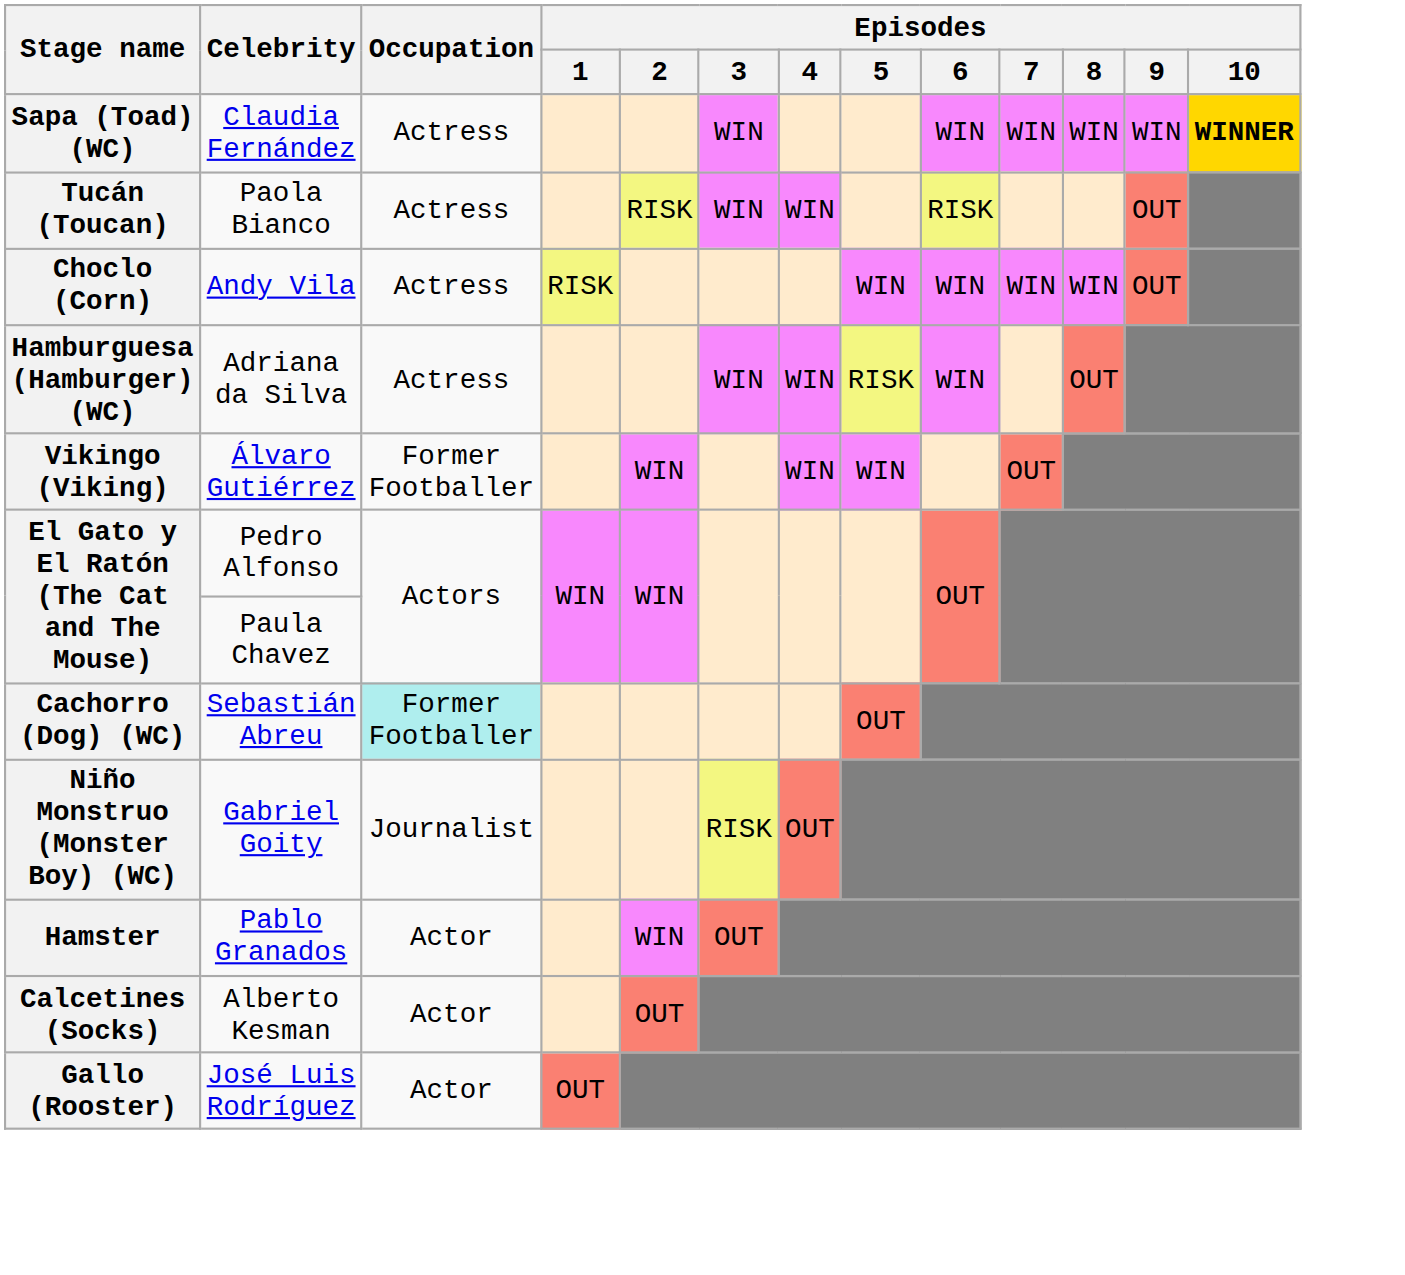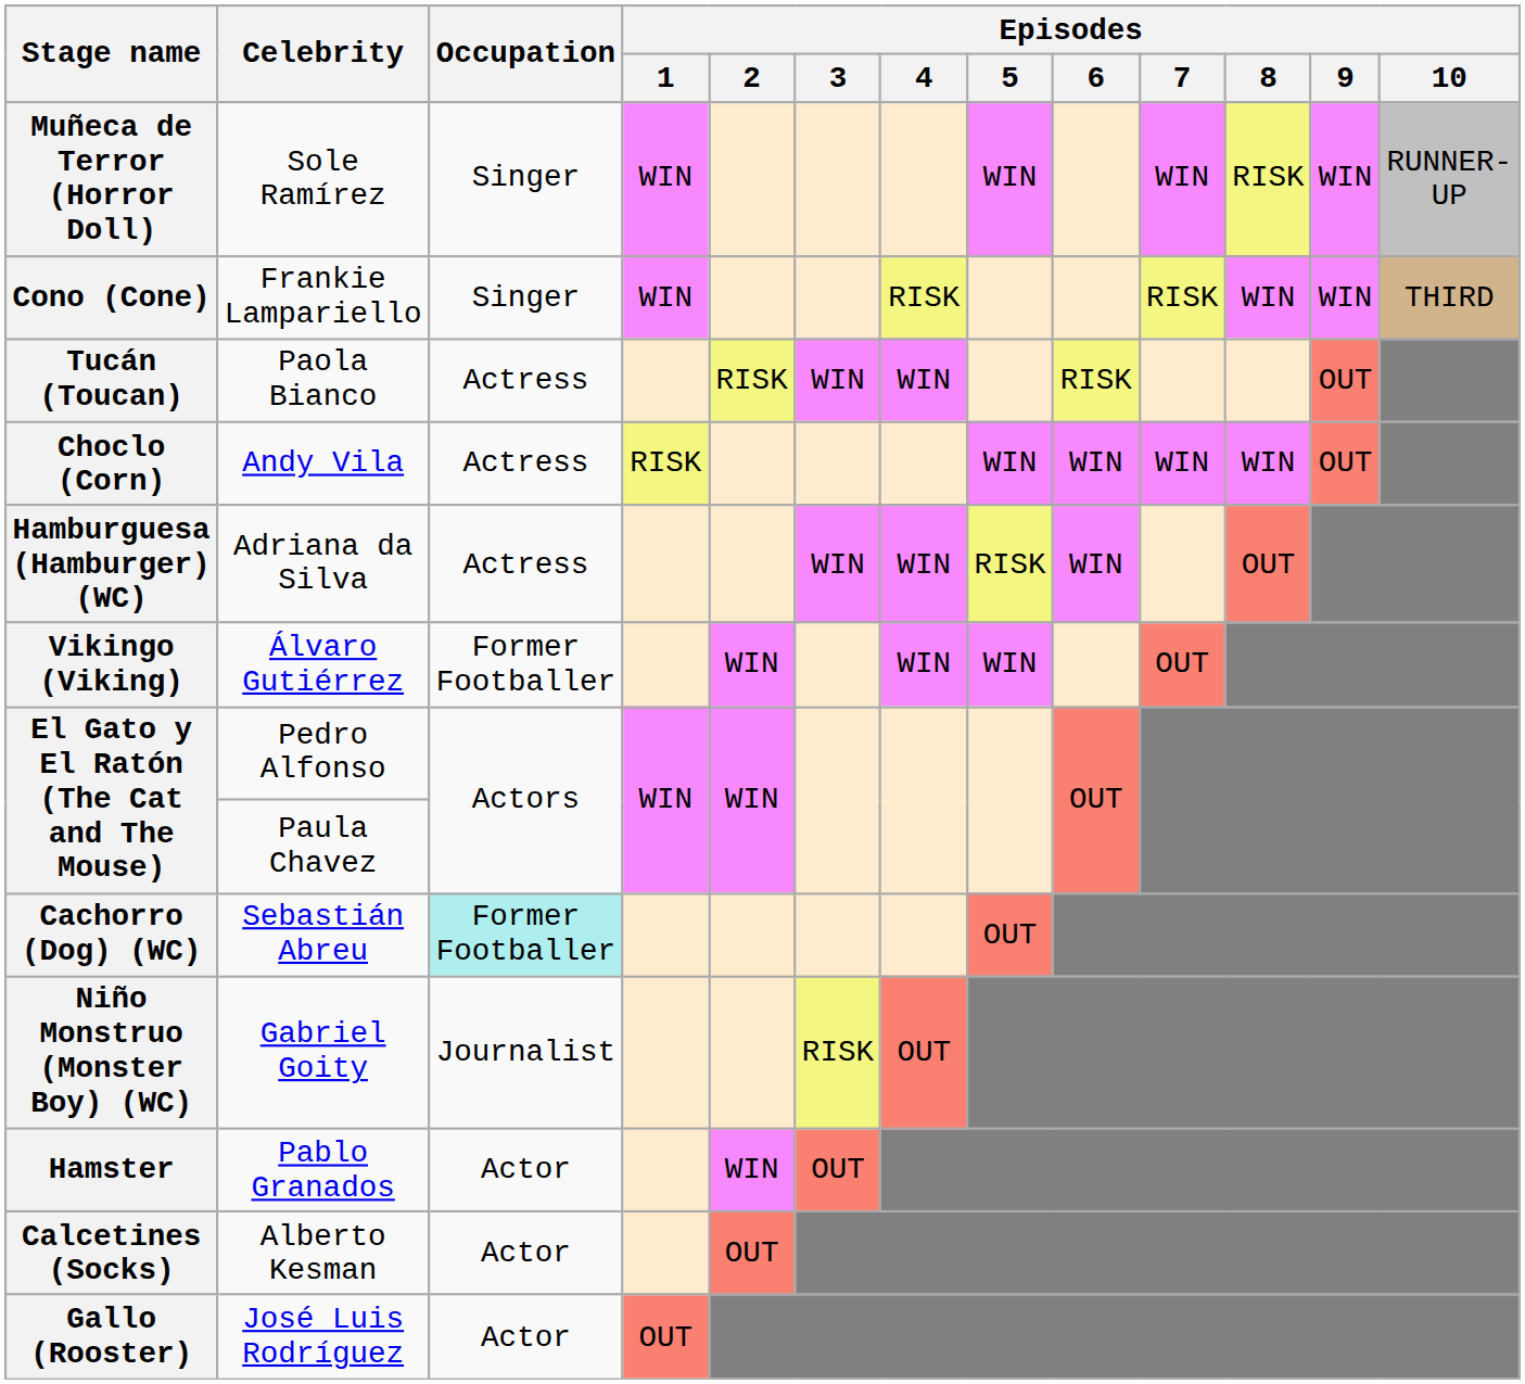- row: Sapa (Toad) (WC) | Claudia Fernández | Actress | WIN | WIN | WIN | WIN | WIN | WINNER
+ row: Muñeca de Terror (Horror Doll) | Sole Ramírez | Singer | WIN | WIN | WIN | RISK | WIN | RUNNER-UP
+ row: Cono (Cone) | Frankie Lampariello | Singer | WIN | RISK | RISK | WIN | WIN | THIRD
